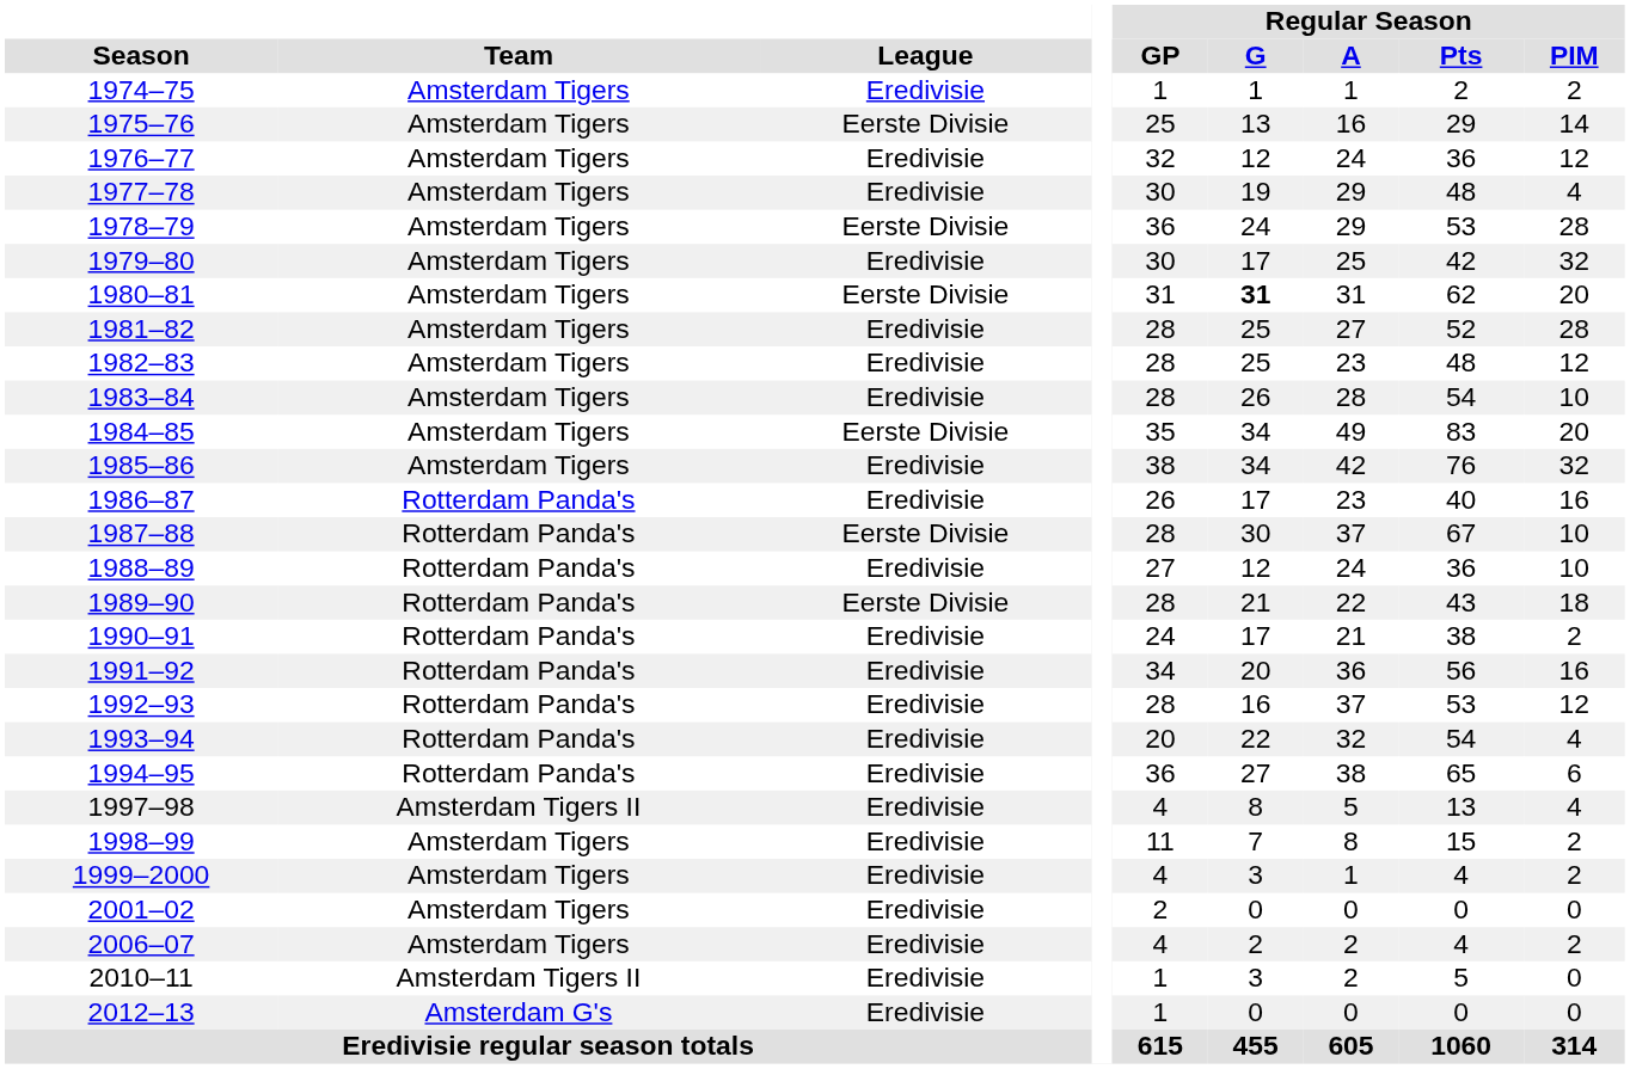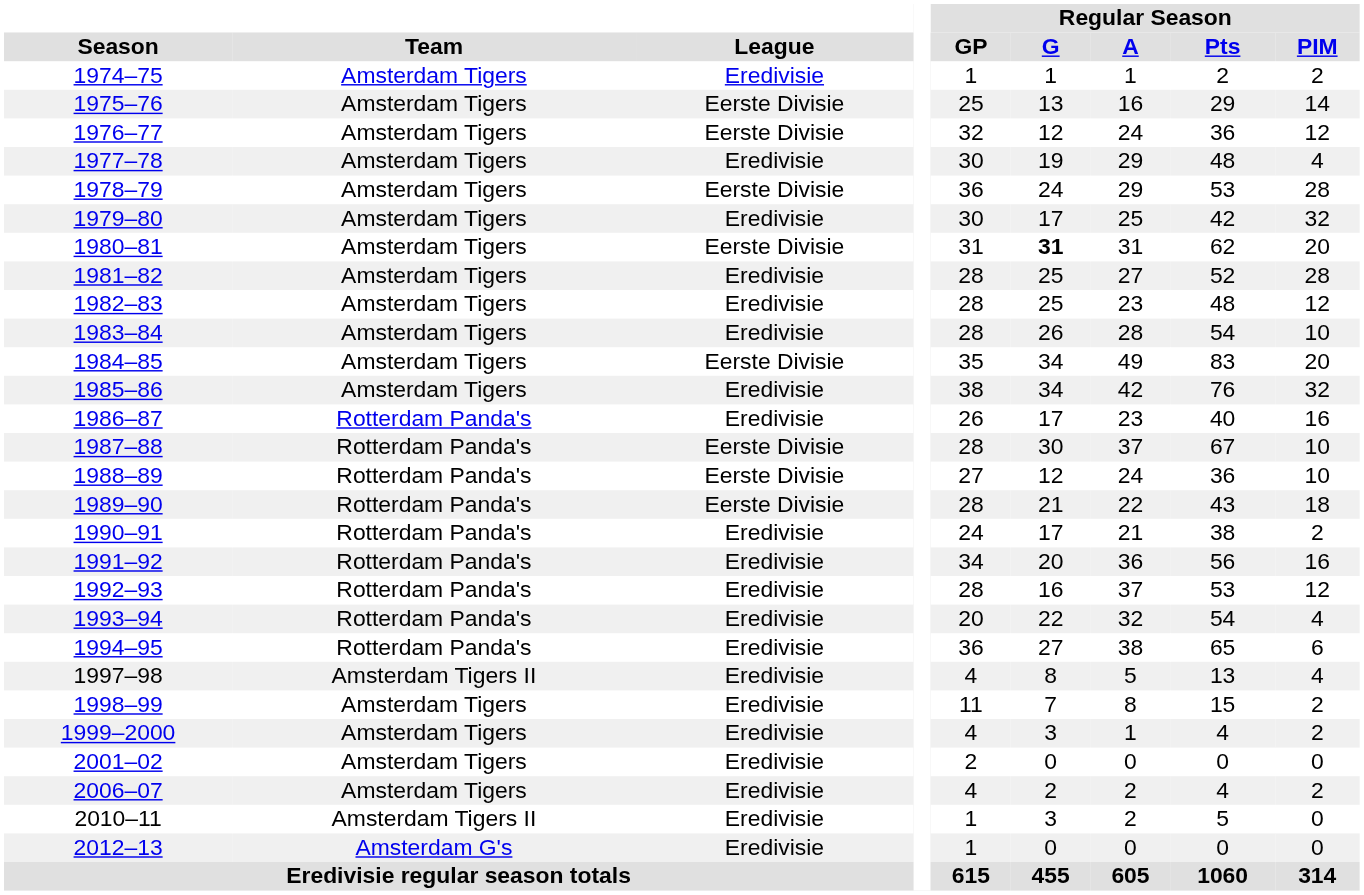1976–77 | League: Eredivisie -> Eerste Divisie
1988–89 | League: Eredivisie -> Eerste Divisie
